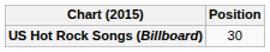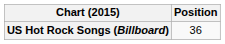US Hot Rock Songs (Billboard) | Position: 30 -> 36
